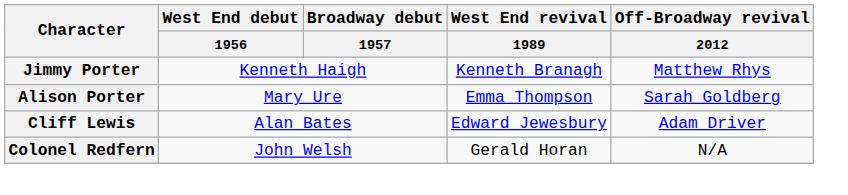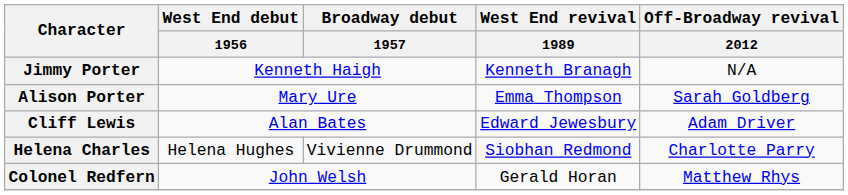Jimmy Porter | Off-Broadway revival / 2012: Matthew Rhys -> N/A
+ row: Helena Charles | Helena Hughes | Vivienne Drummond | Siobhan Redmond | Charlotte Parry
Colonel Redfern | Off-Broadway revival / 2012: N/A -> Matthew Rhys
